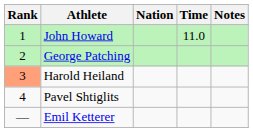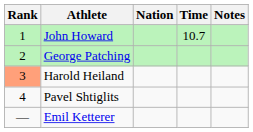John Howard | Time: 11.0 -> 10.7
